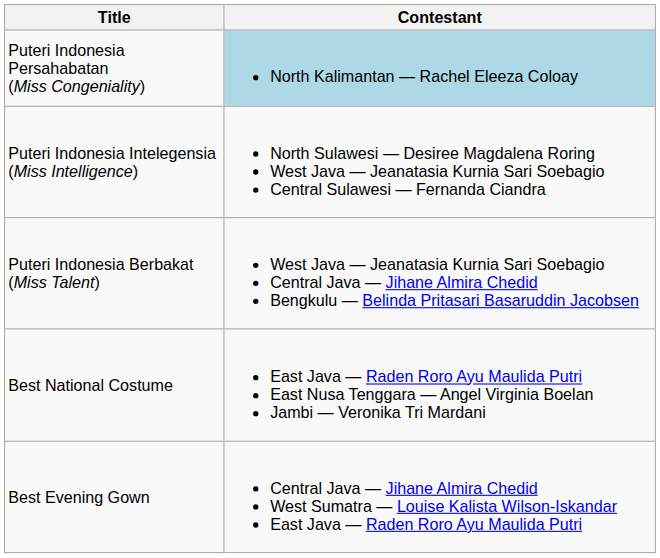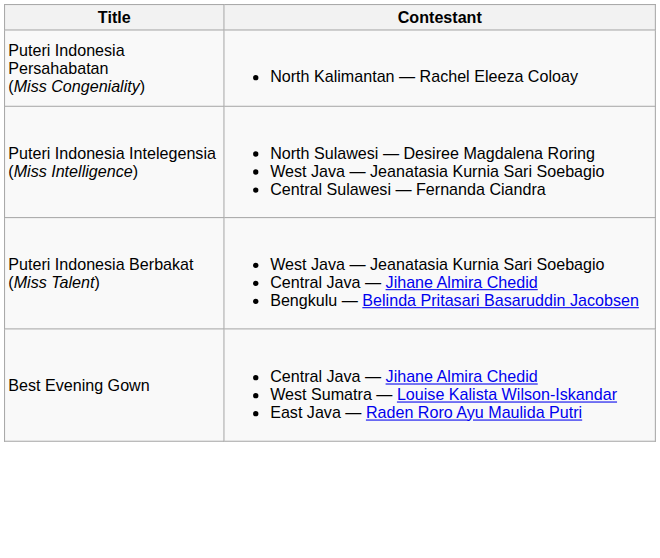Puteri Indonesia Persahabatan (Miss Congeniality) | Contestant: lightblue background -> no background
- row: Best National Costume | East Java — Raden Roro Ayu Maulida Putri East Nusa Tenggara — Angel Virginia Boelan Jambi — Veronika Tri Mardani
